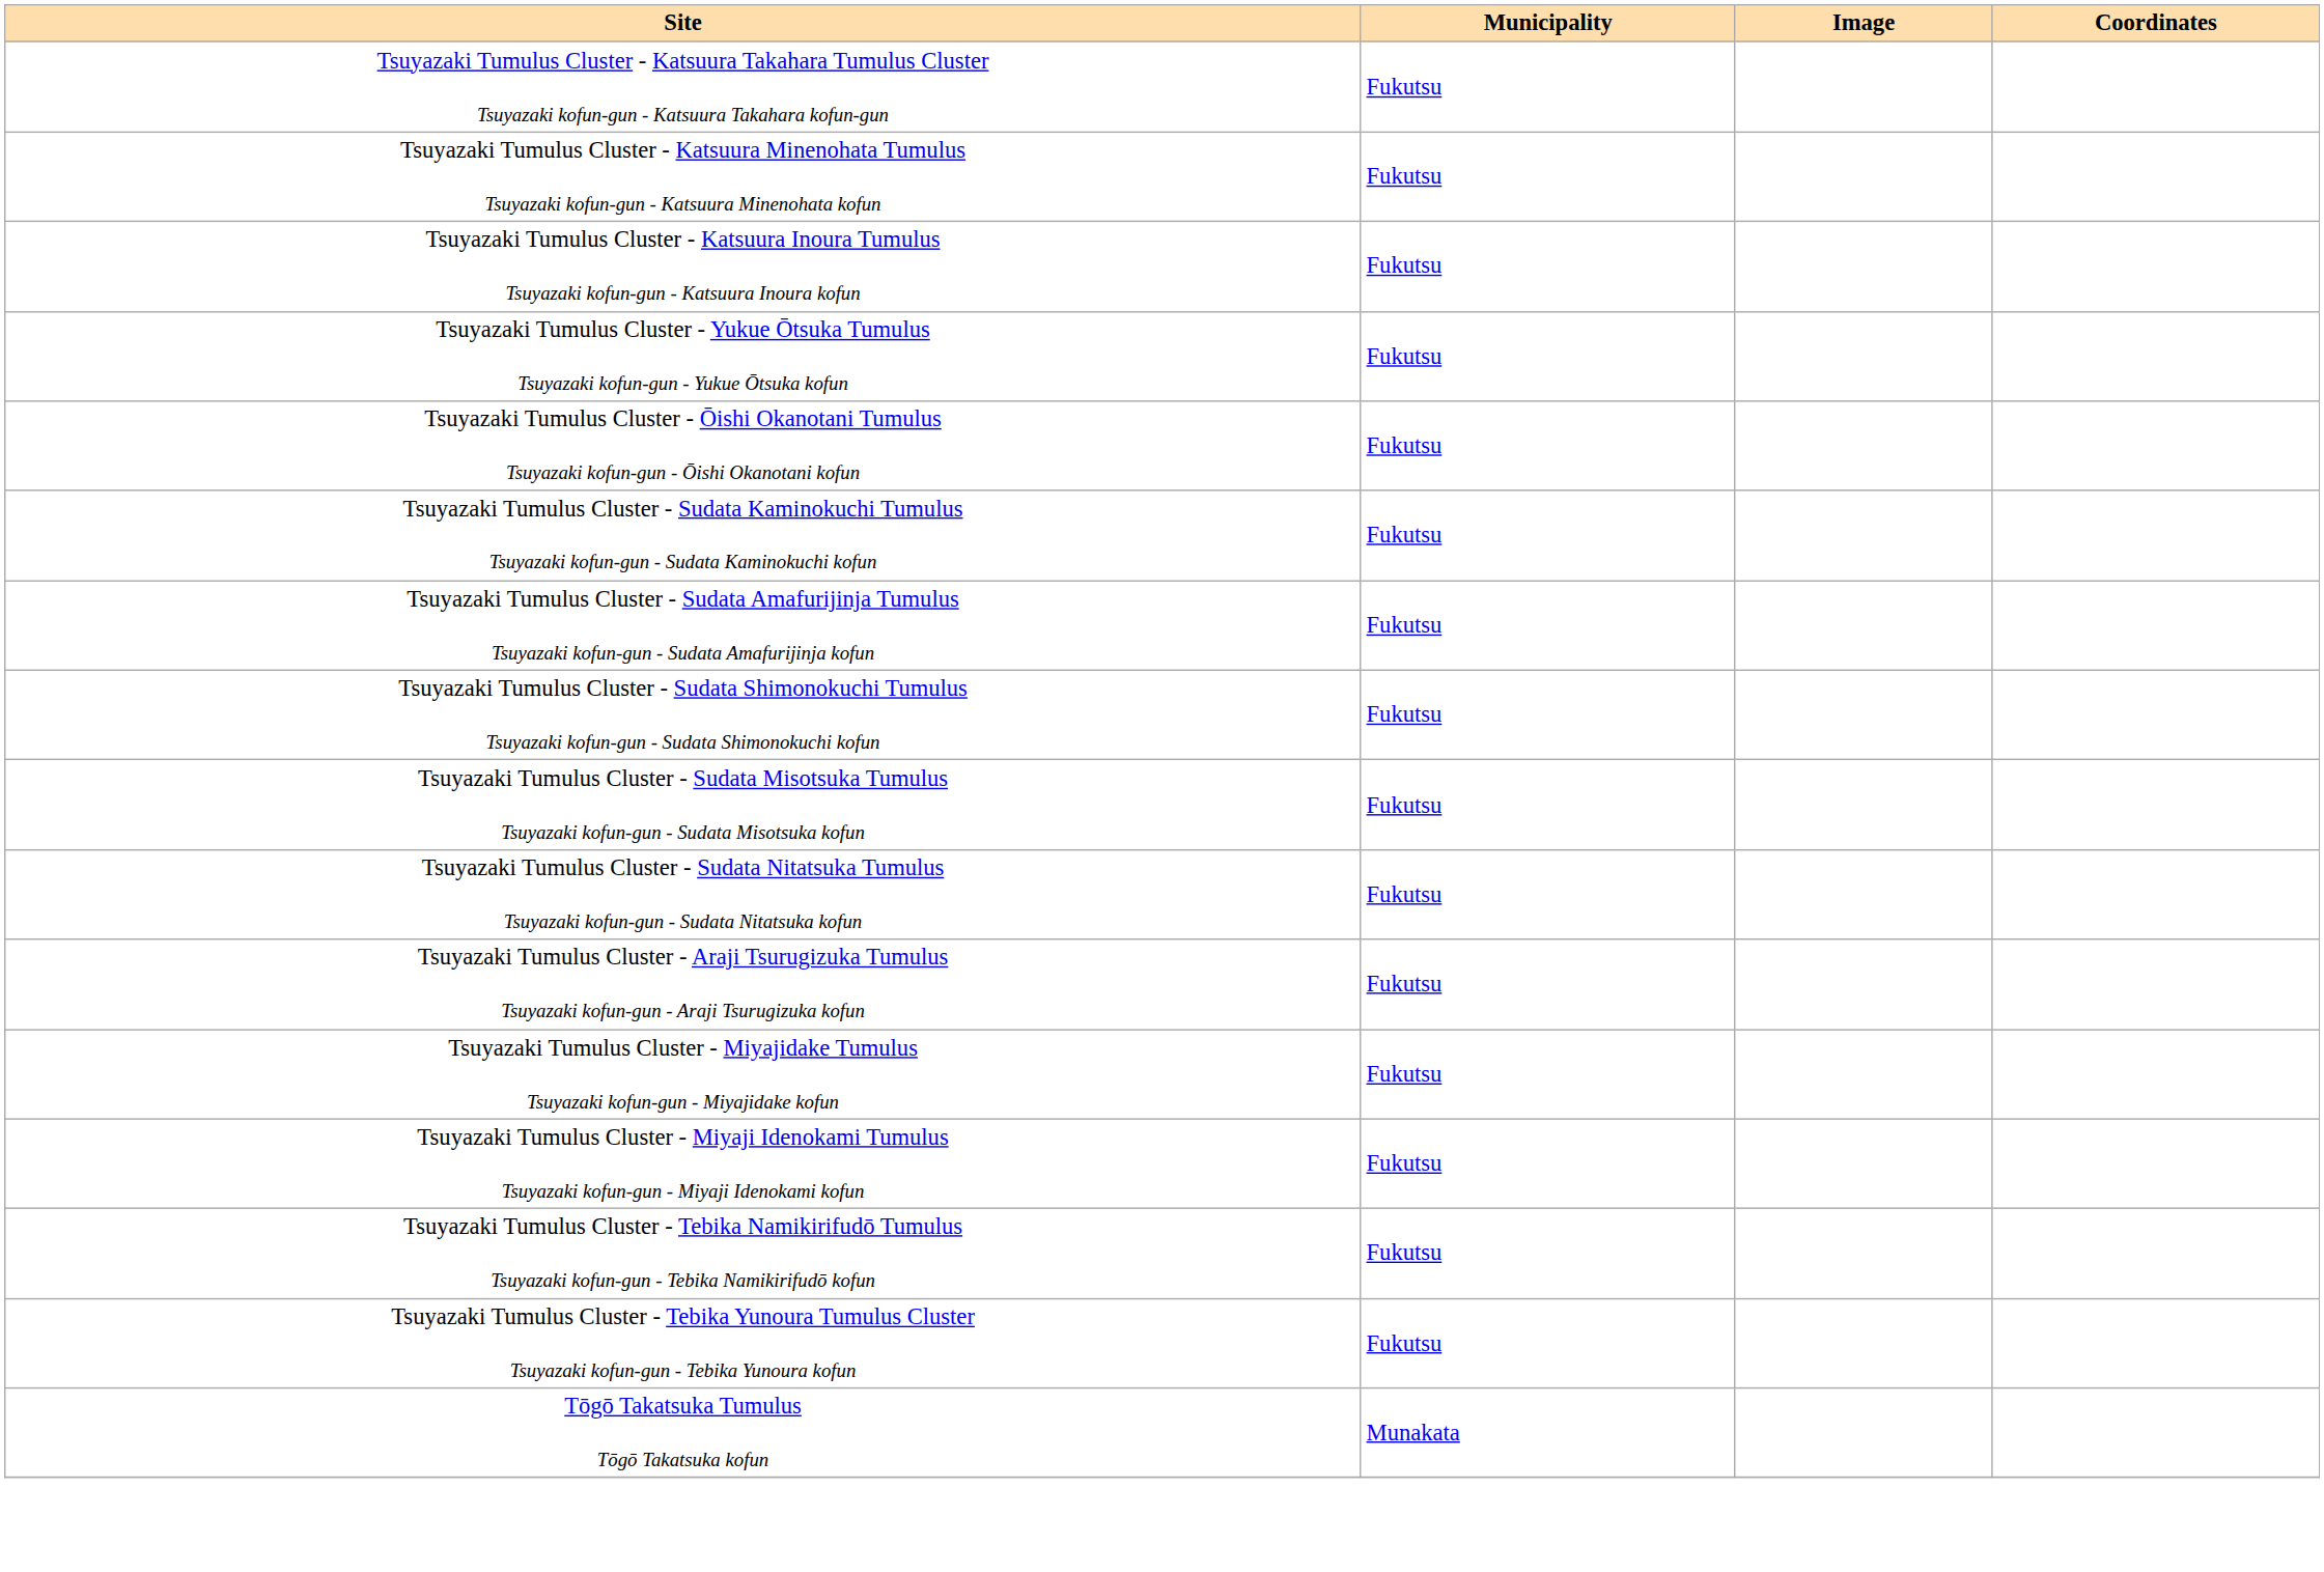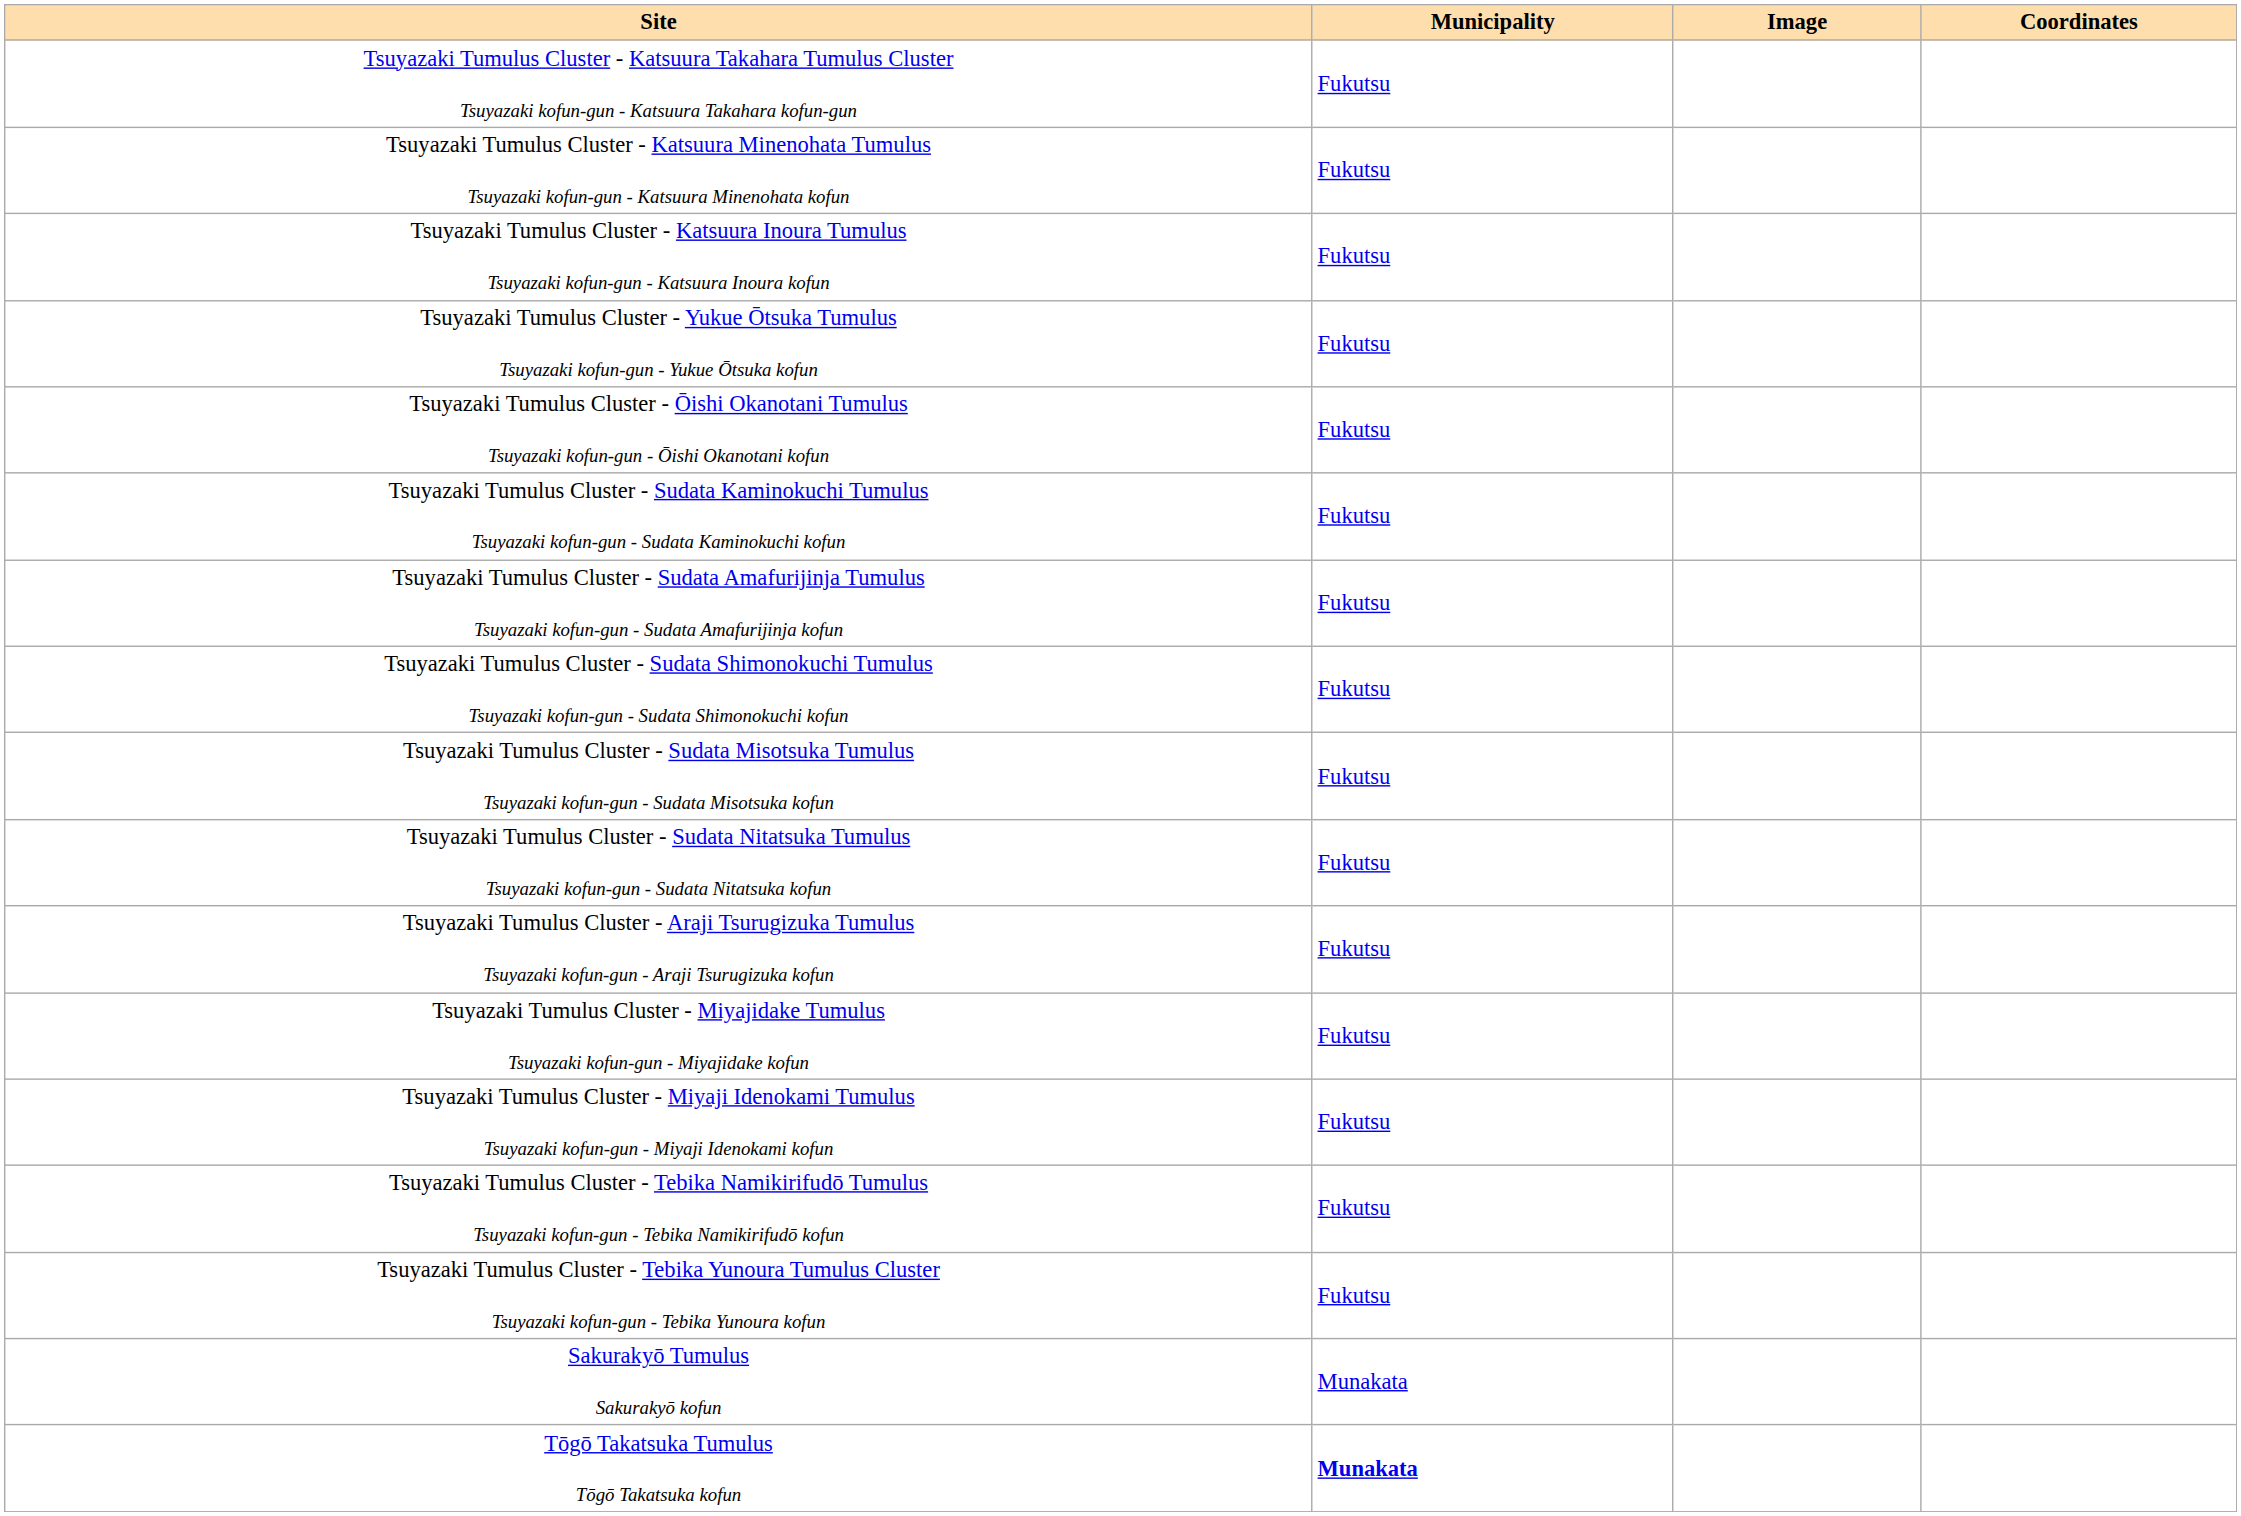+ row: Sakurakyō Tumulus Sakurakyō kofun | Munakata
Tōgō Takatsuka Tumulus Tōgō Takatsuka kofun | Municipality: normal -> bold
